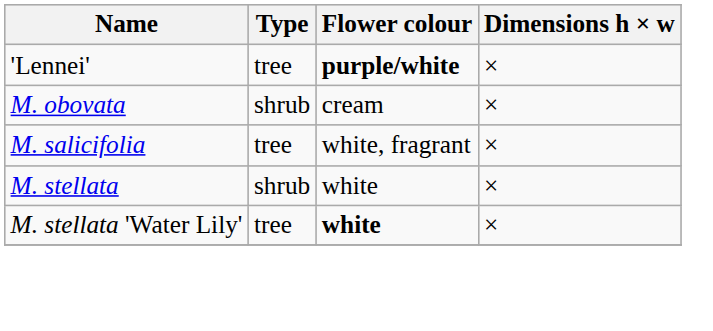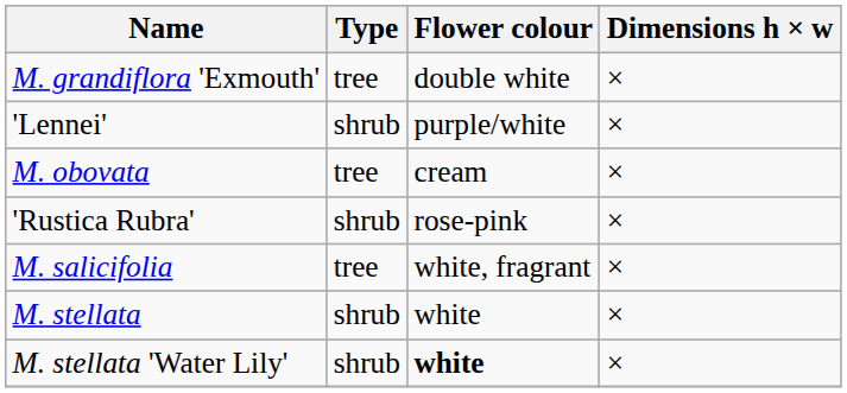+ row: M. grandiflora 'Exmouth' | tree | double white | ×
'Lennei' | Type: tree -> shrub
'Lennei' | Flower colour: bold -> normal
M. obovata | Type: shrub -> tree
+ row: 'Rustica Rubra' | shrub | rose-pink | ×
M. stellata 'Water Lily' | Type: tree -> shrub
